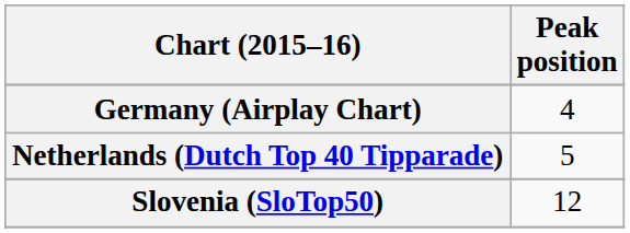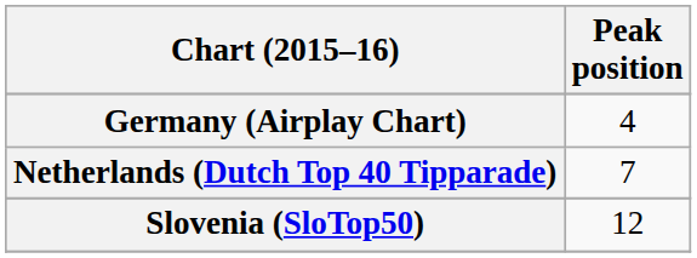Netherlands (Dutch Top 40 Tipparade) | Peak position: 5 -> 7
